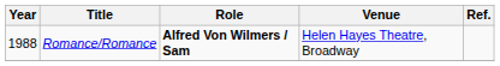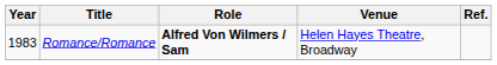Romance/Romance | Year: 1988 -> 1983
